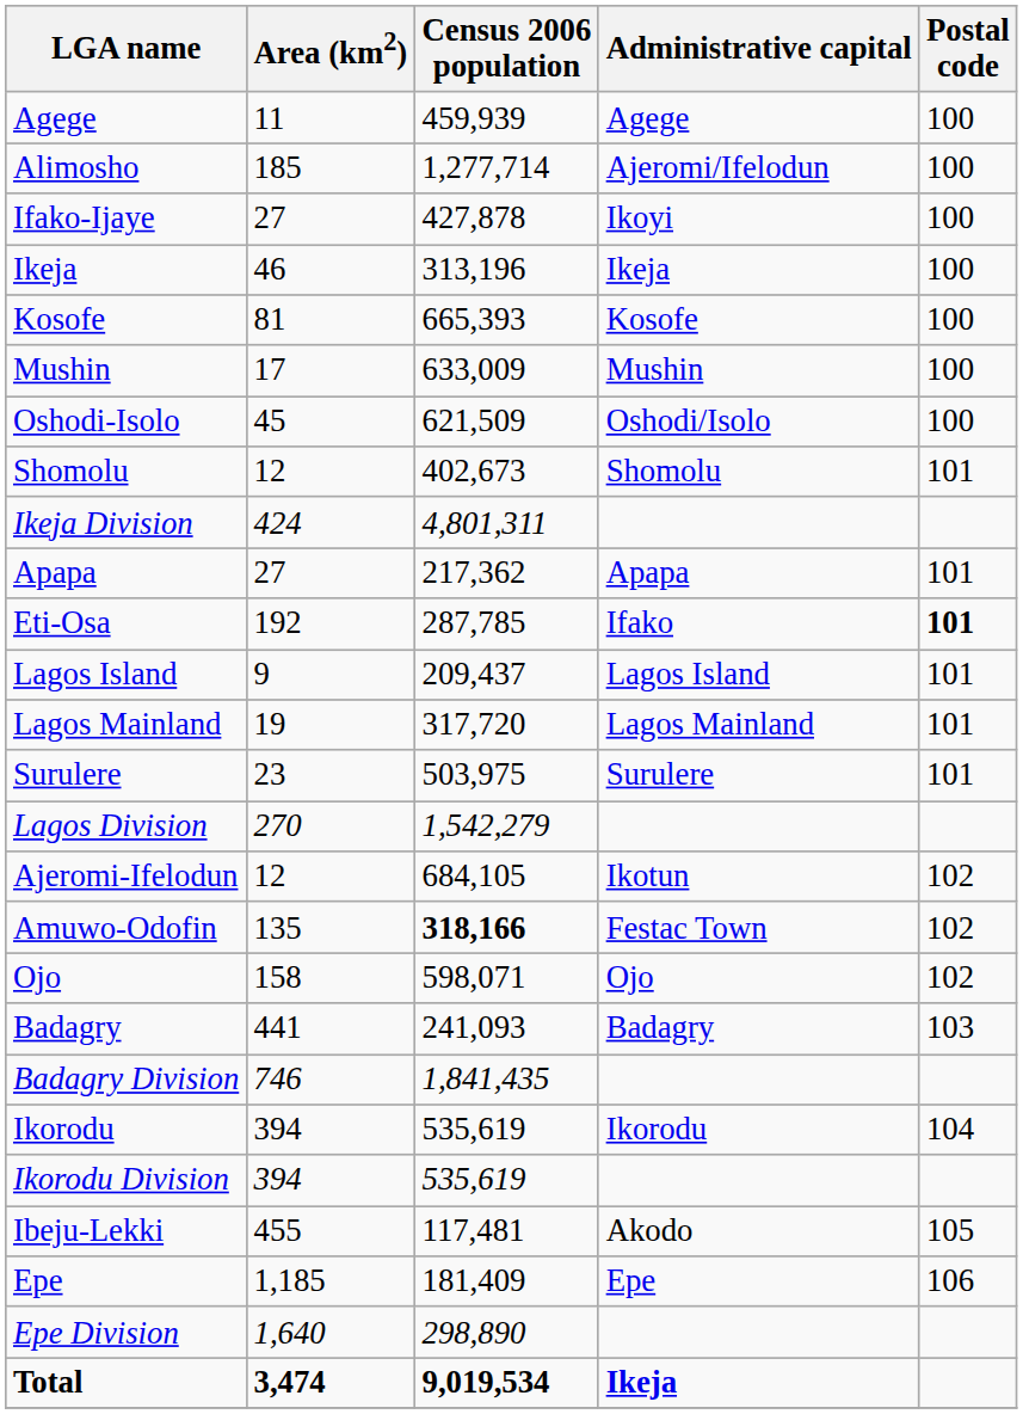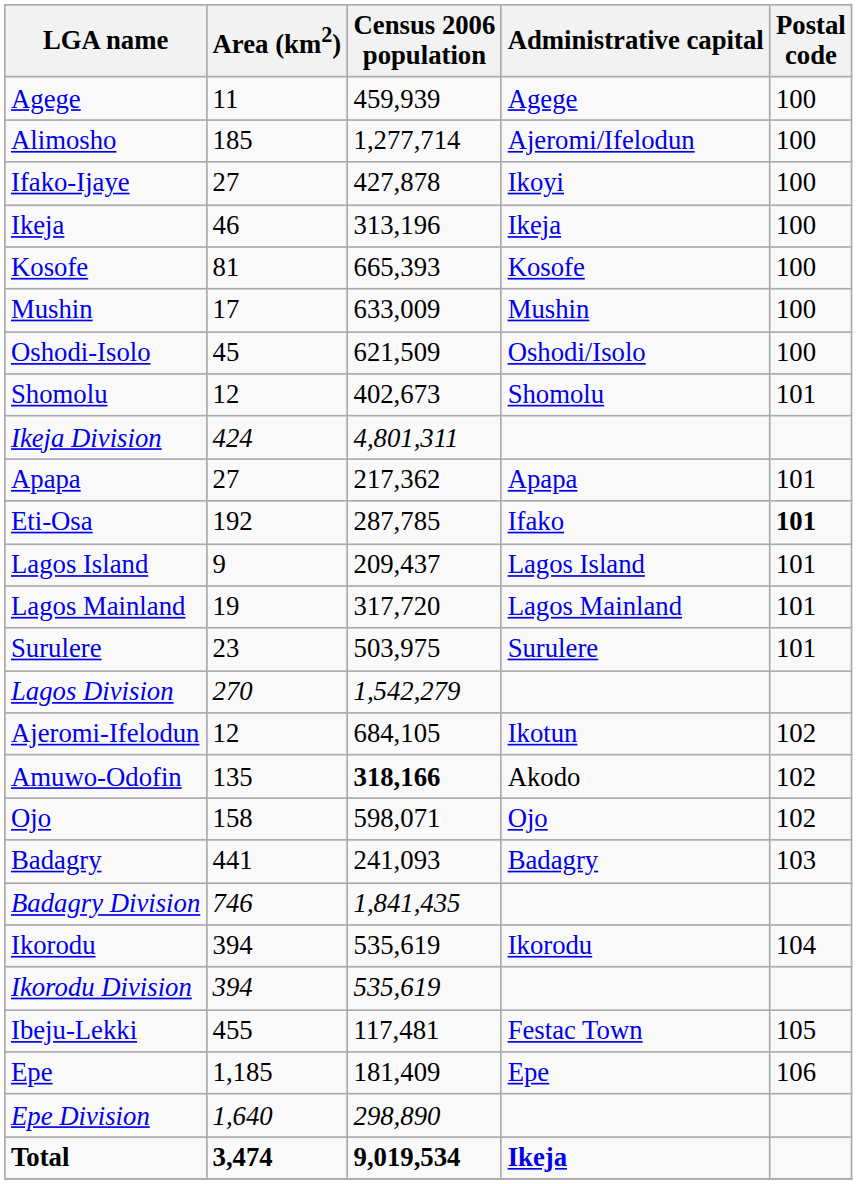Amuwo-Odofin | Administrative capital: Festac Town -> Akodo
Ibeju-Lekki | Administrative capital: Akodo -> Festac Town
